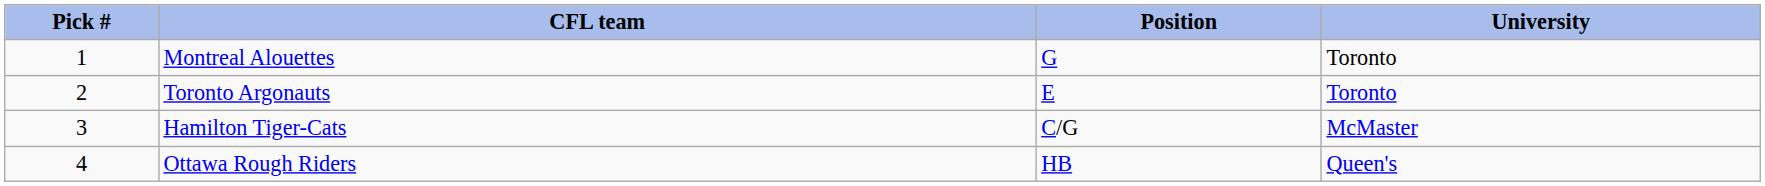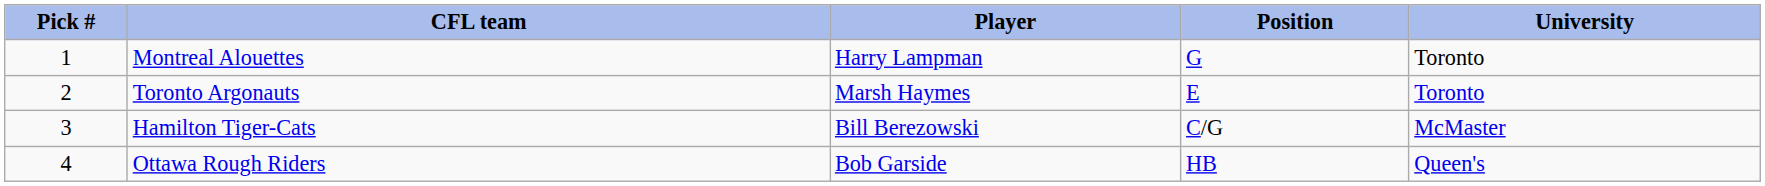+ column: Player | Harry Lampman | Marsh Haymes | Bill Berezowski | Bob Garside
